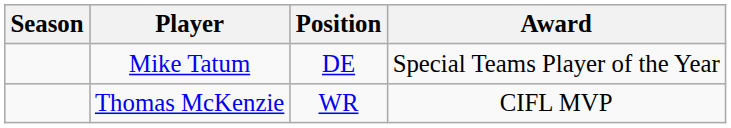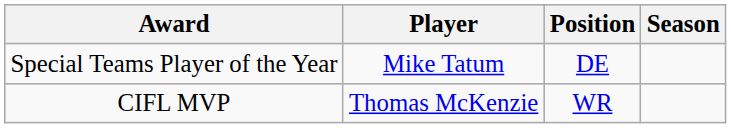columns swapped: Season <-> Award
